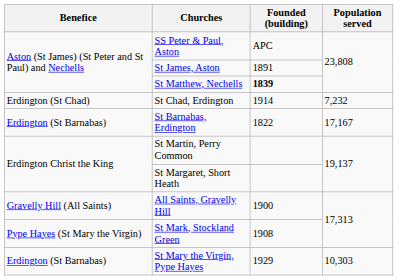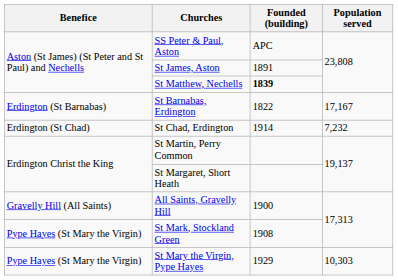rows swapped: St Barnabas, Erdington <-> St Chad, Erdington
St Mary the Virgin, Pype Hayes | Benefice: Erdington (St Barnabas) -> Pype Hayes (St Mary the Virgin)
